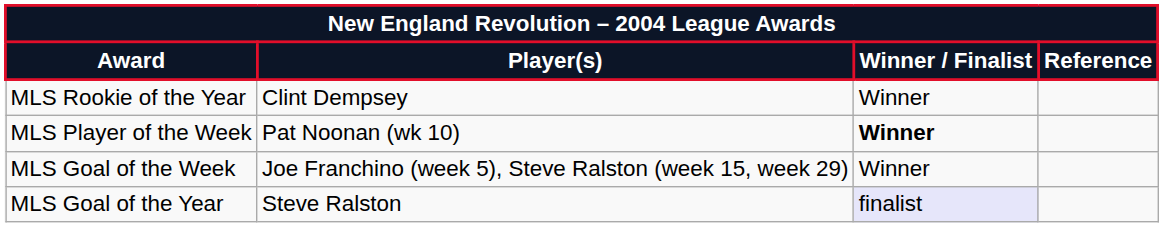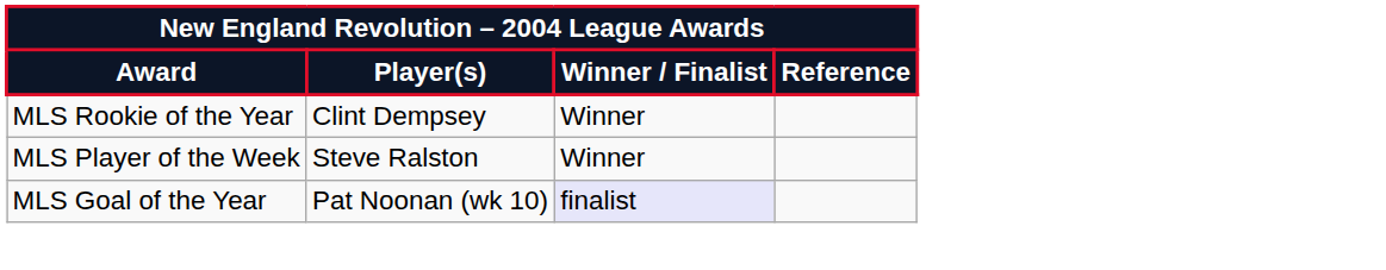MLS Player of the Week | Player(s): Pat Noonan (wk 10) -> Steve Ralston
MLS Player of the Week | Winner / Finalist: bold -> normal
- row: MLS Goal of the Week | Joe Franchino (week 5), Steve Ralston (week 15, week 29) | Winner
MLS Goal of the Year | Player(s): Steve Ralston -> Pat Noonan (wk 10)
